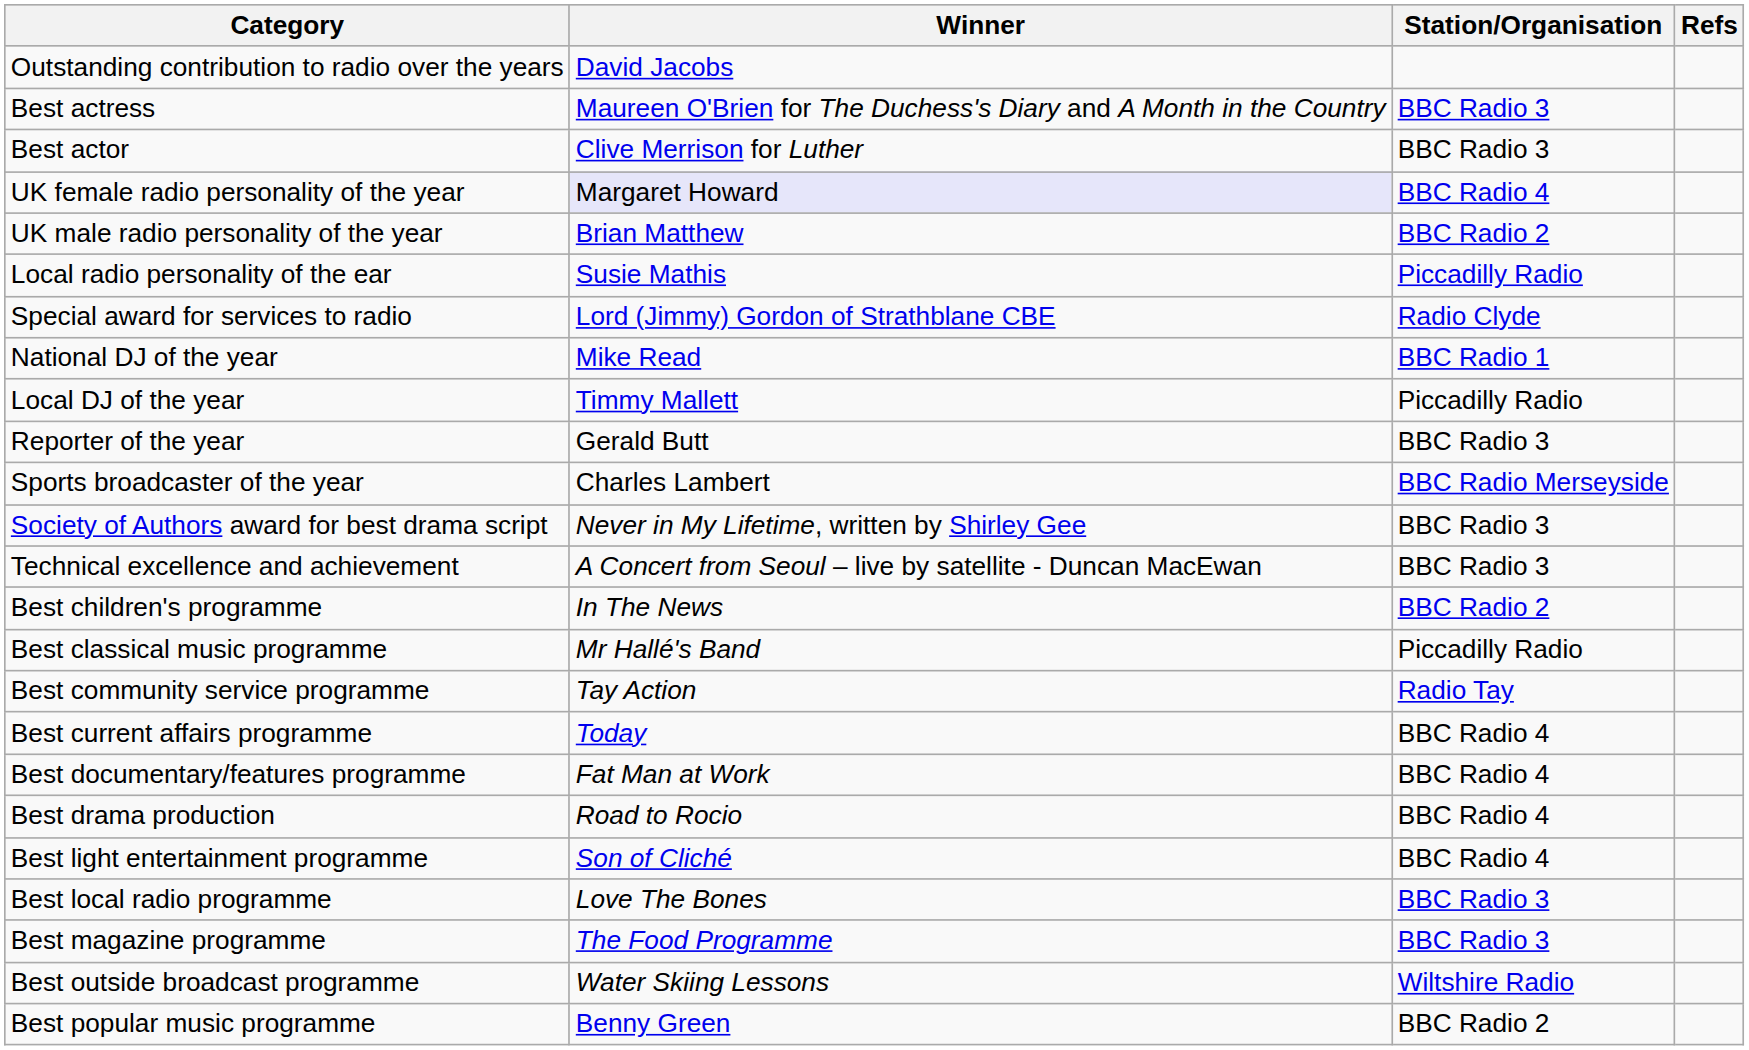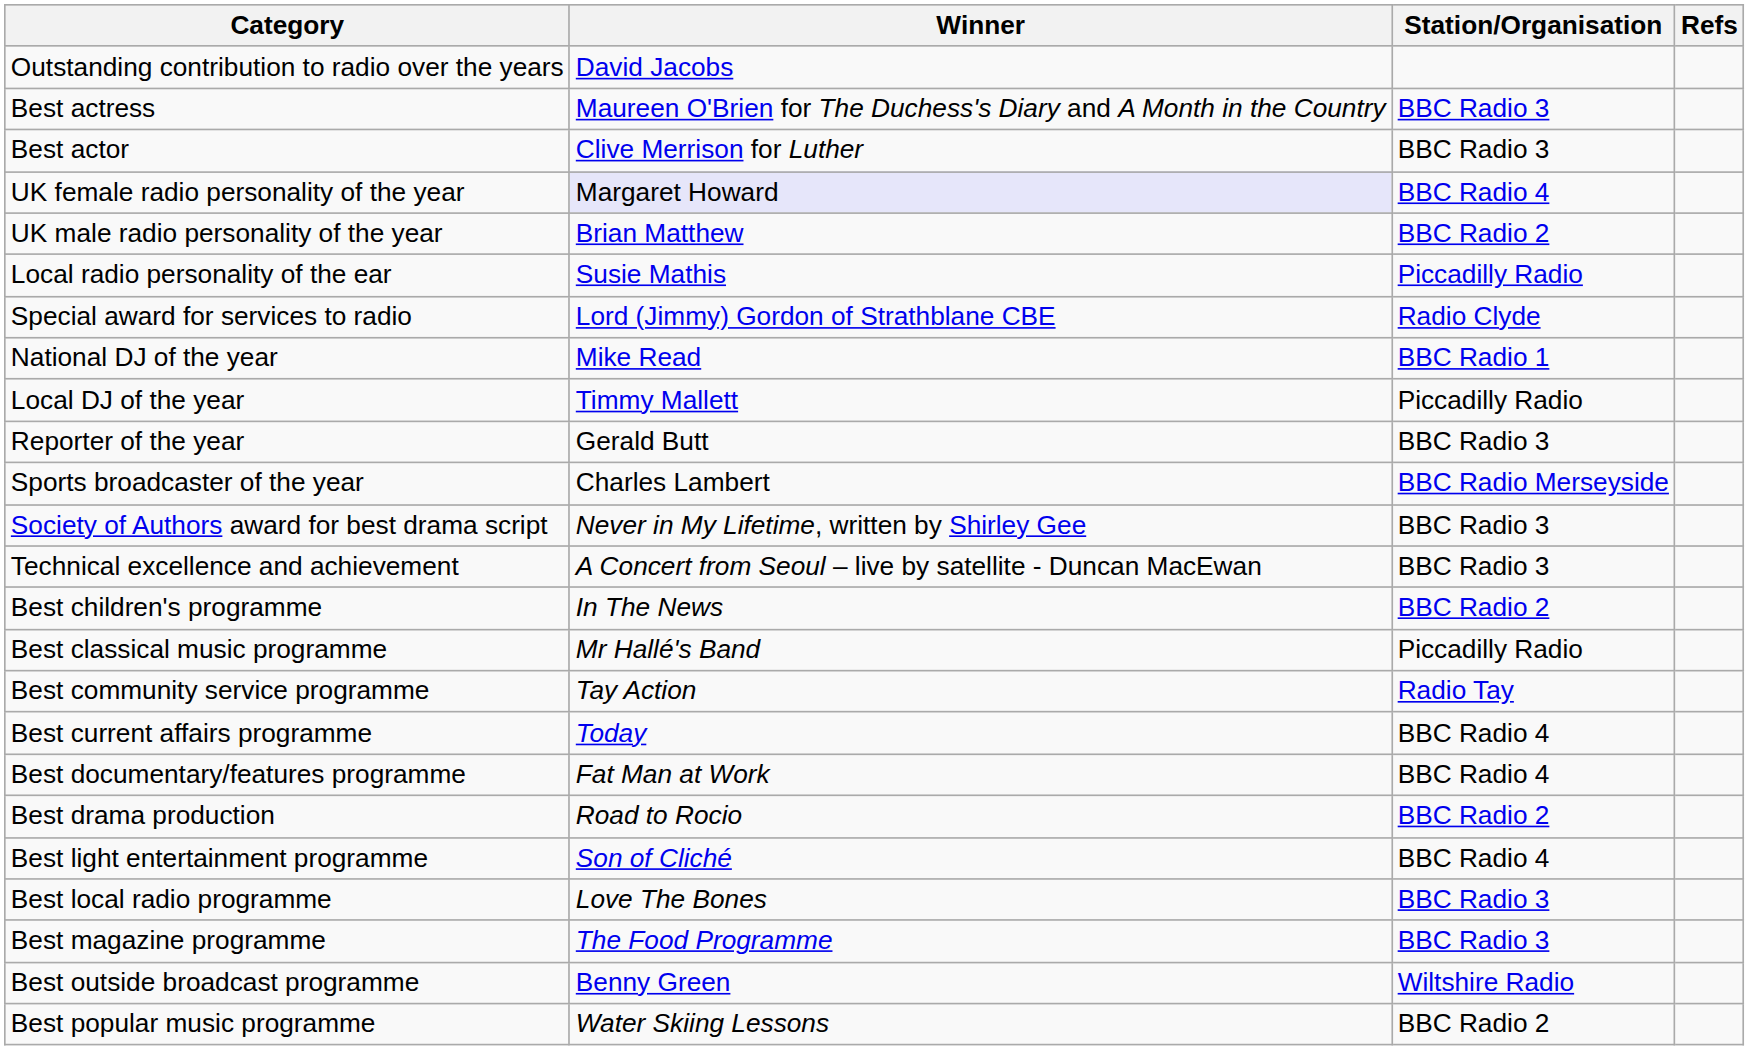Best drama production | Station/Organisation: BBC Radio 4 -> BBC Radio 2
Best outside broadcast programme | Winner: Water Skiing Lessons -> Benny Green
Best popular music programme | Winner: Benny Green -> Water Skiing Lessons
